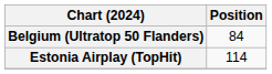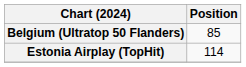Belgium (Ultratop 50 Flanders) | Position: 84 -> 85
